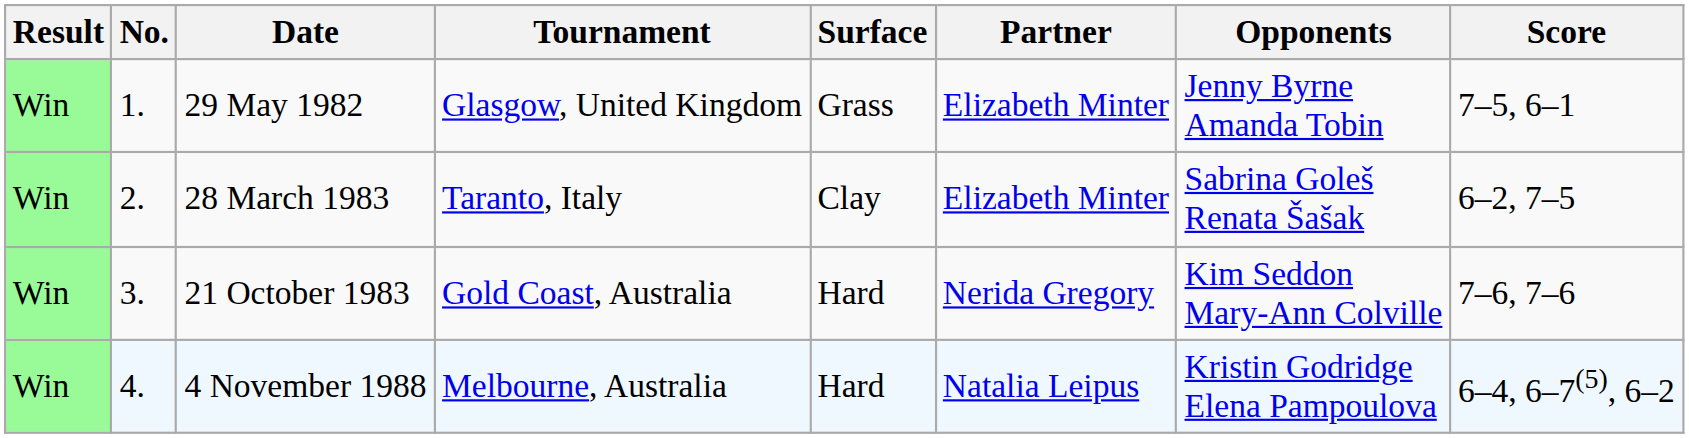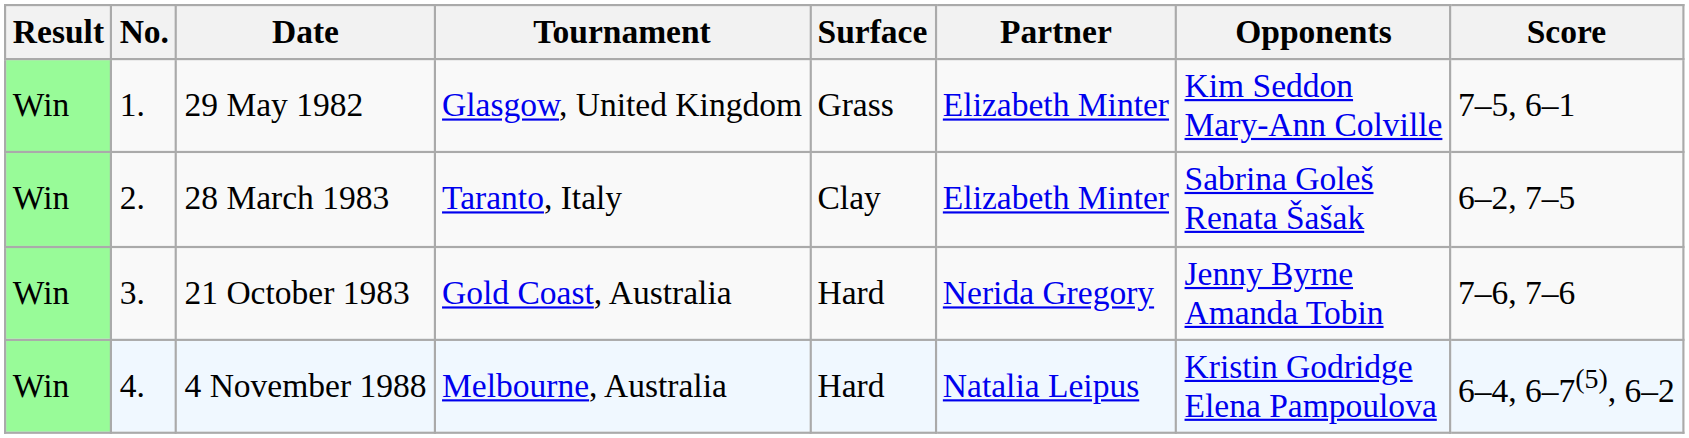29 May 1982 | Opponents: Jenny Byrne Amanda Tobin -> Kim Seddon Mary-Ann Colville
21 October 1983 | Opponents: Kim Seddon Mary-Ann Colville -> Jenny Byrne Amanda Tobin
